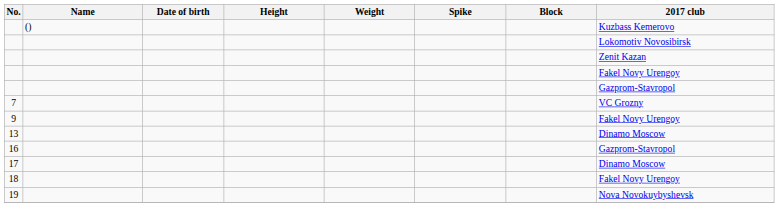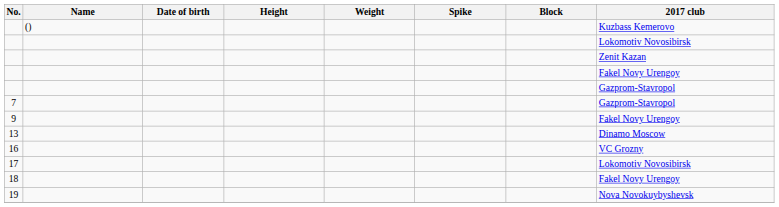7 | 2017 club: VC Grozny -> Gazprom-Stavropol
16 | 2017 club: Gazprom-Stavropol -> VC Grozny
17 | 2017 club: Dinamo Moscow -> Lokomotiv Novosibirsk
